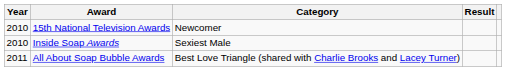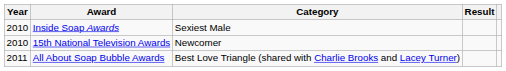rows swapped: 15th National Television Awards <-> Inside Soap Awards
